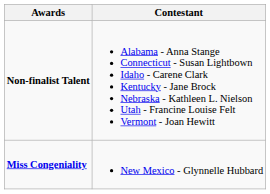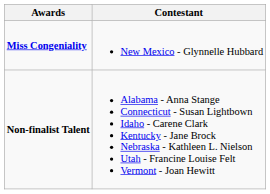rows swapped: Miss Congeniality <-> Non-finalist Talent
